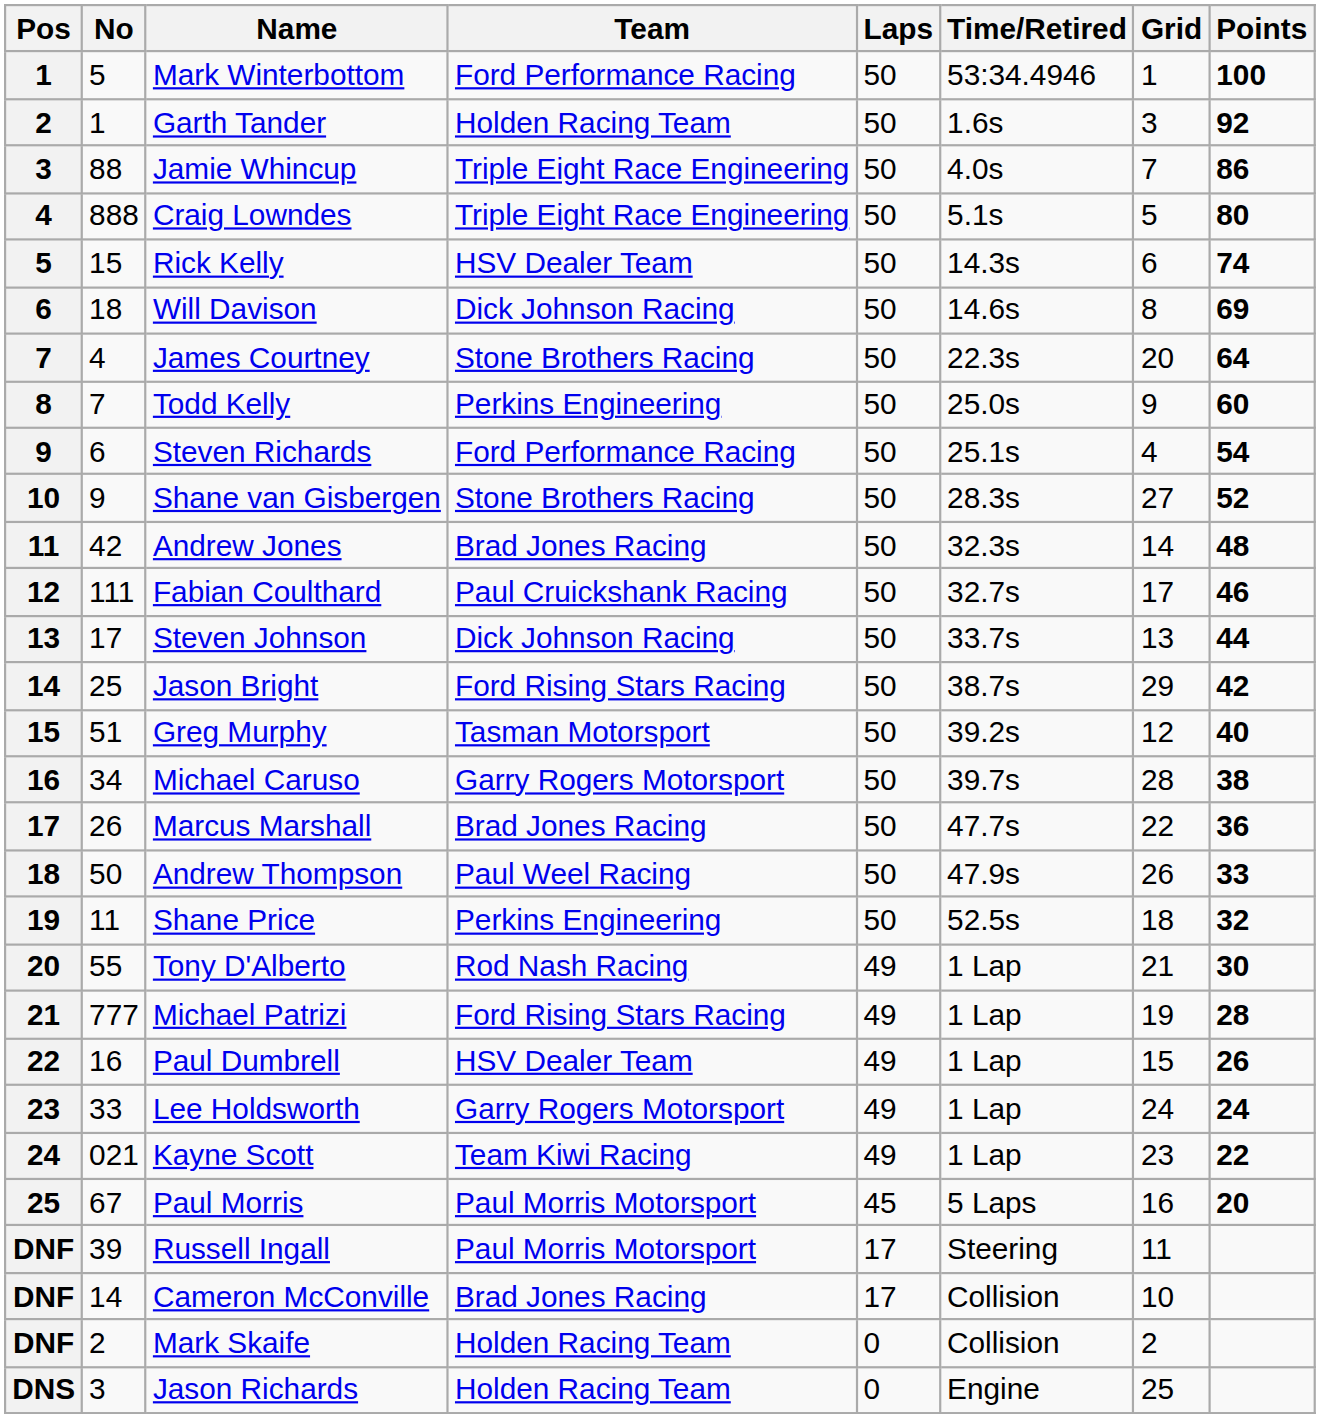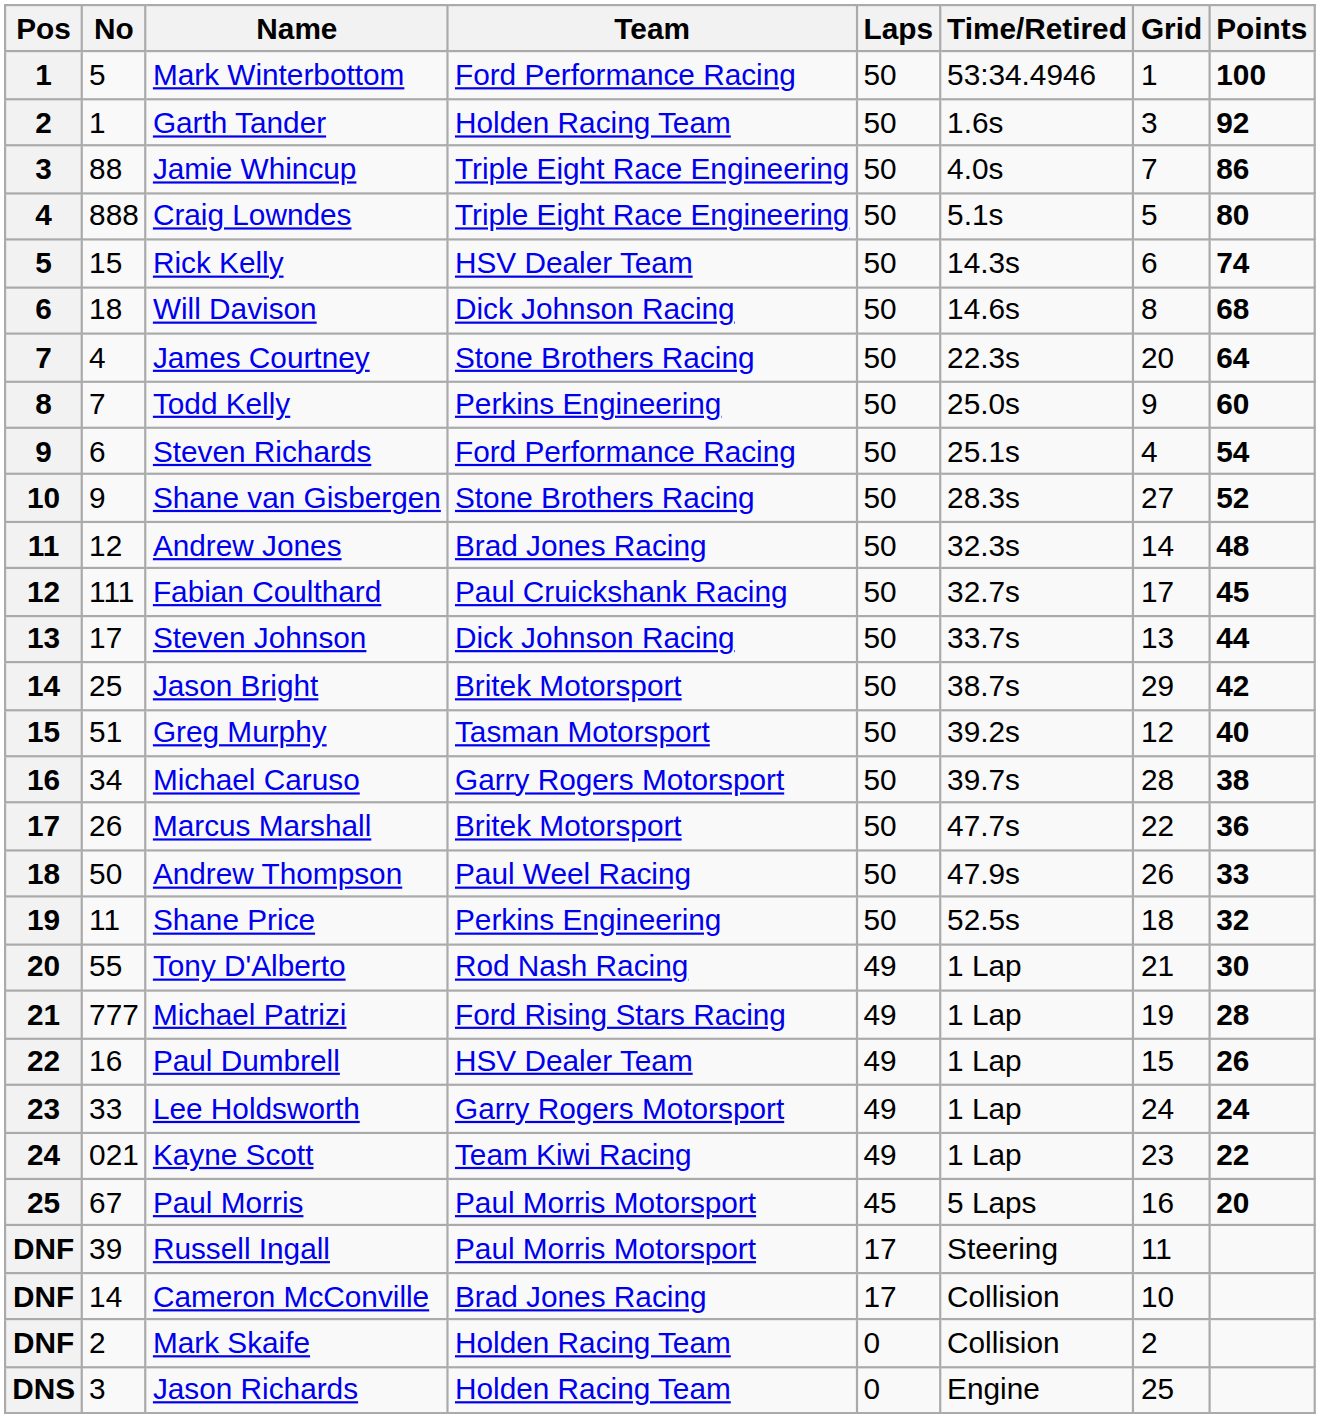Will Davison | Points: 69 -> 68
Andrew Jones | No: 42 -> 12
Fabian Coulthard | Points: 46 -> 45
Jason Bright | Team: Ford Rising Stars Racing -> Britek Motorsport
Marcus Marshall | Team: Brad Jones Racing -> Britek Motorsport
